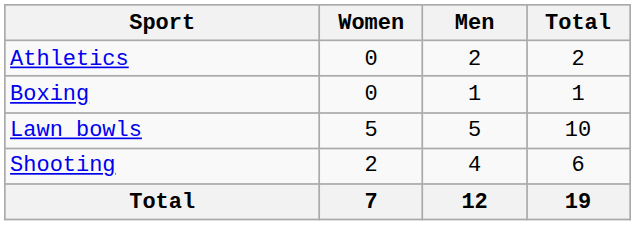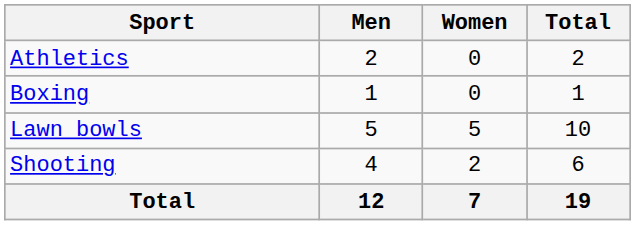columns swapped: Men <-> Women
